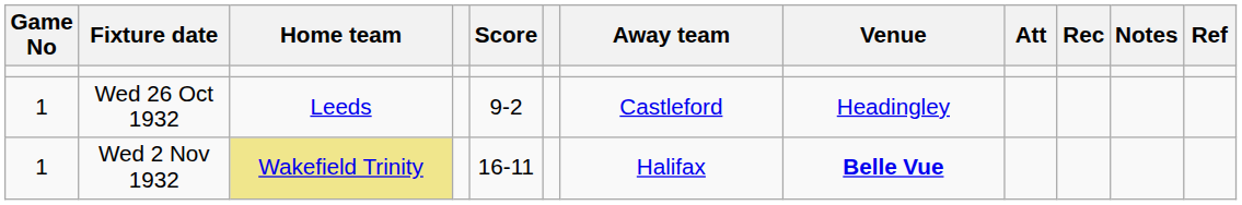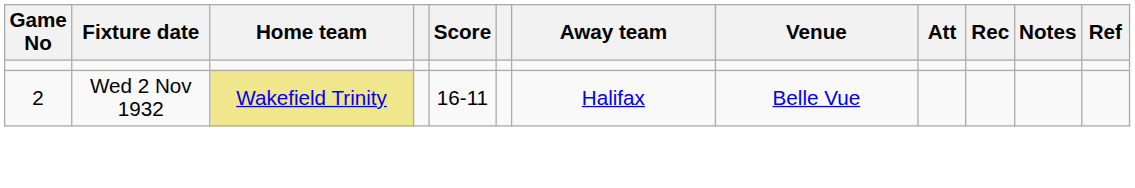- row: 1 | Wed 26 Oct 1932 | Leeds | 9-2 | Castleford | Headingley
Wed 2 Nov 1932 | Game No: 1 -> 2
Wed 2 Nov 1932 | Venue: bold -> normal
